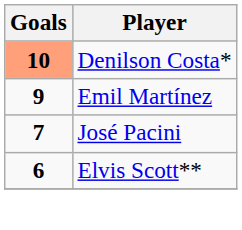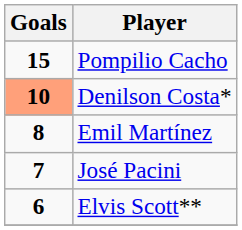+ row: 15 | Pompilio Cacho
Emil Martínez | Goals: 9 -> 8
